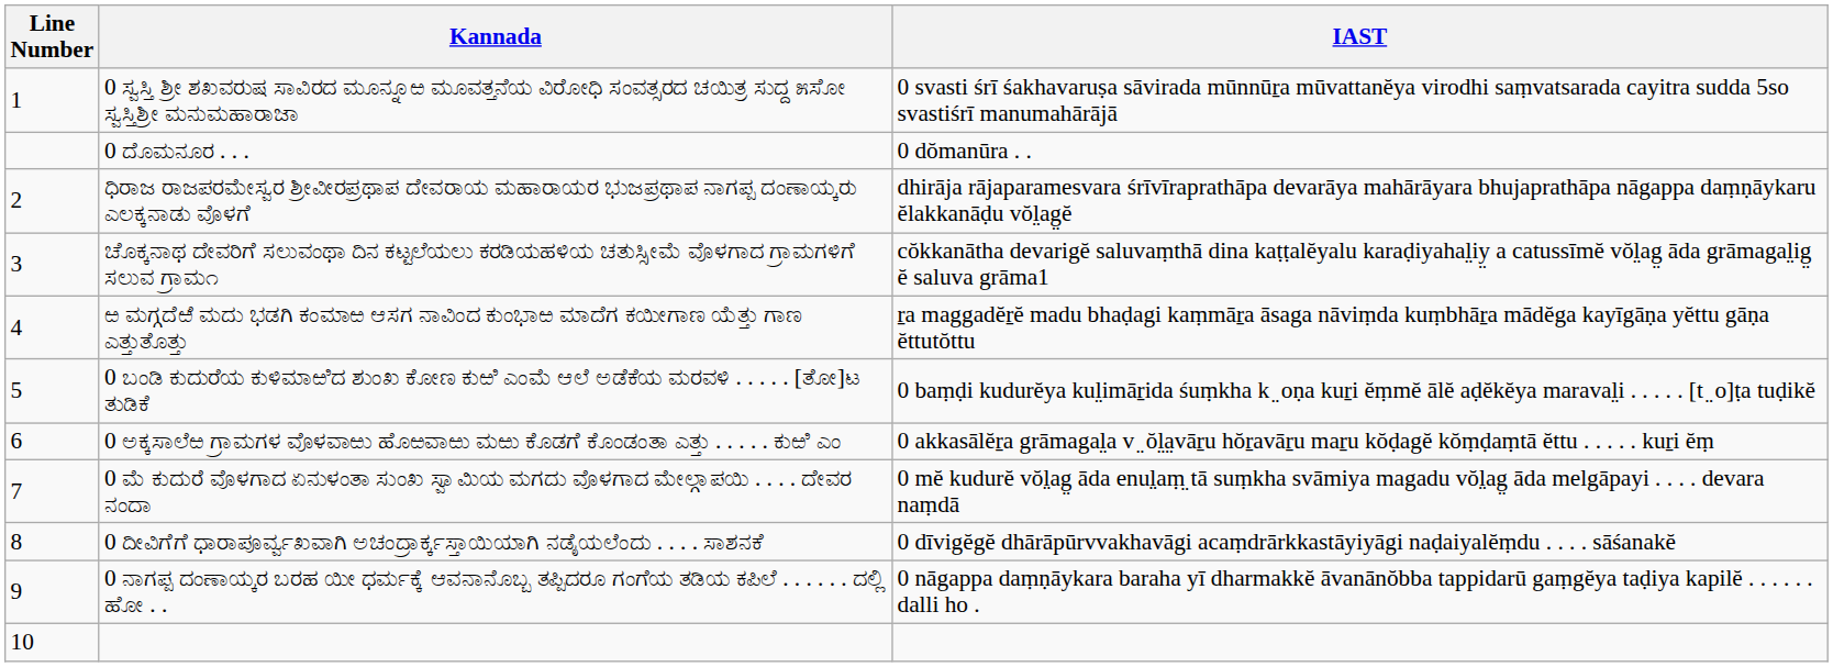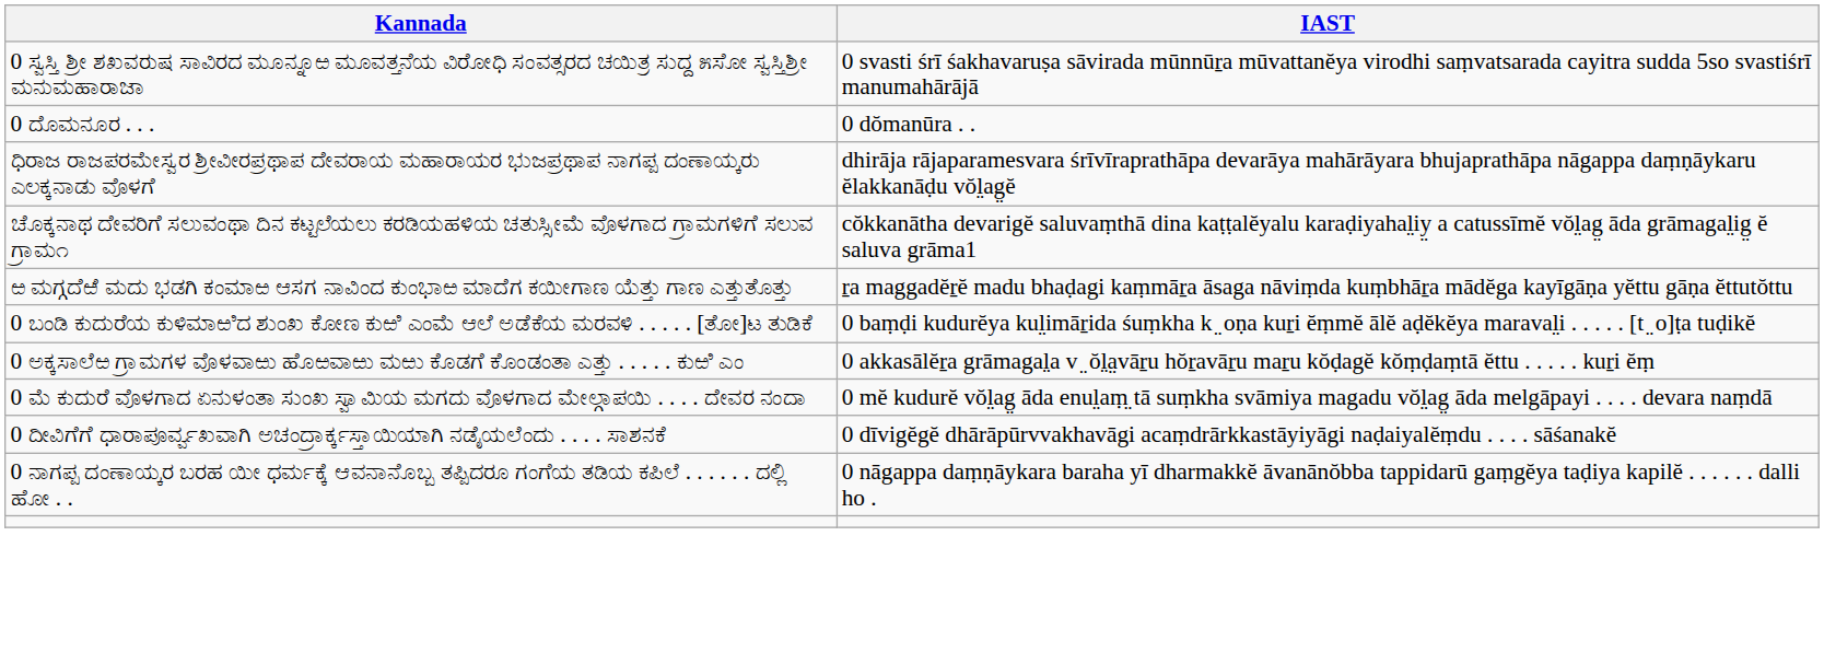- column: Line Number | 1 | 2 | 3 | 4 | 5 | 6 | 7 | 8 | 9 | 10
